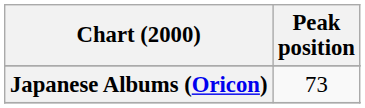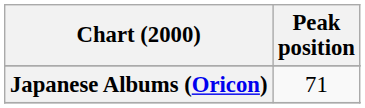Japanese Albums (Oricon) | Peak position: 73 -> 71
